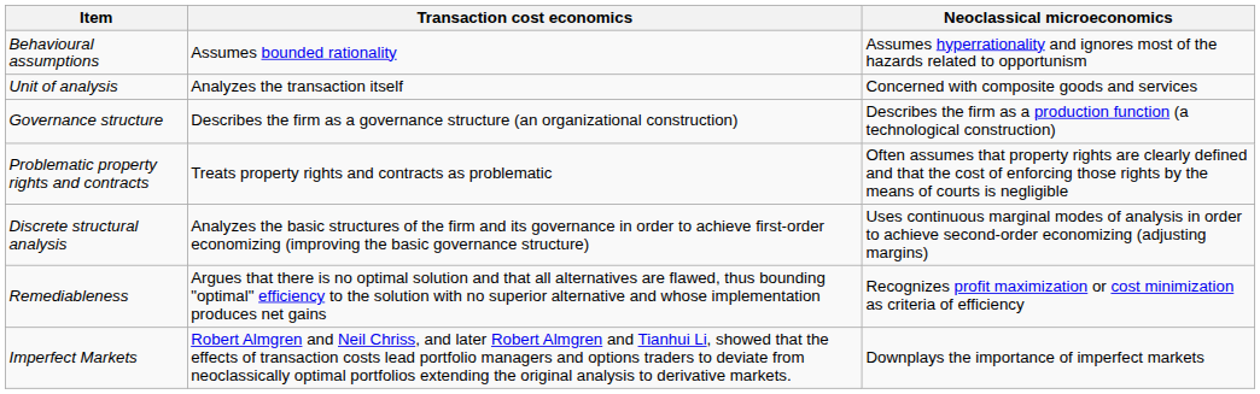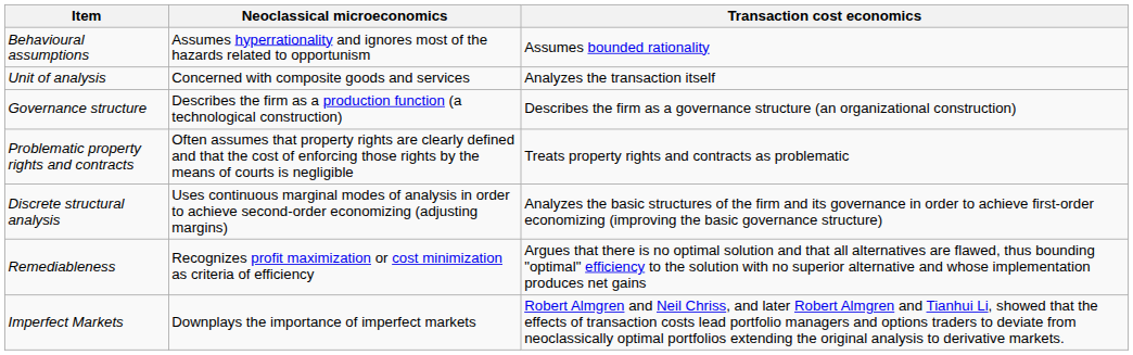columns swapped: Neoclassical microeconomics <-> Transaction cost economics
